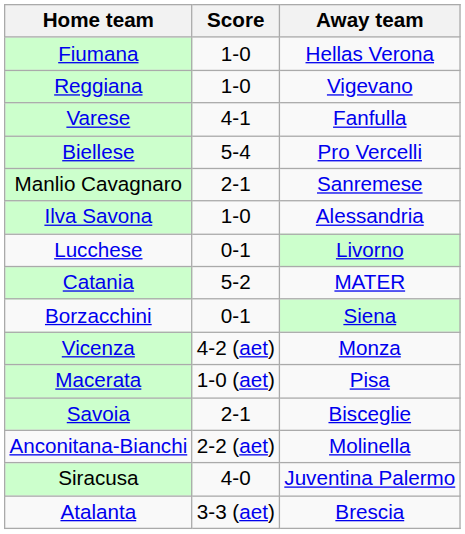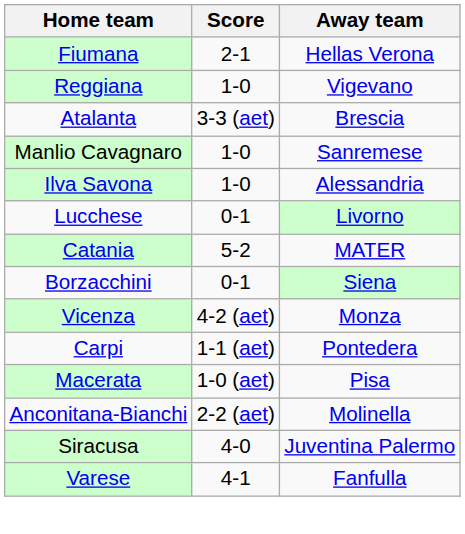Fiumana | Score: 1-0 -> 2-1
rows swapped: Atalanta <-> Varese
- row: Biellese | 5-4 | Pro Vercelli
Manlio Cavagnaro | Score: 2-1 -> 1-0
+ row: Carpi | 1-1 (aet) | Pontedera
- row: Savoia | 2-1 | Bisceglie
